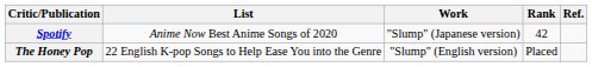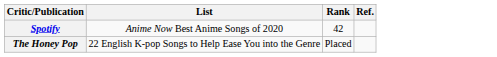- column: Work | "Slump" (Japanese version) | "Slump" (English version)
